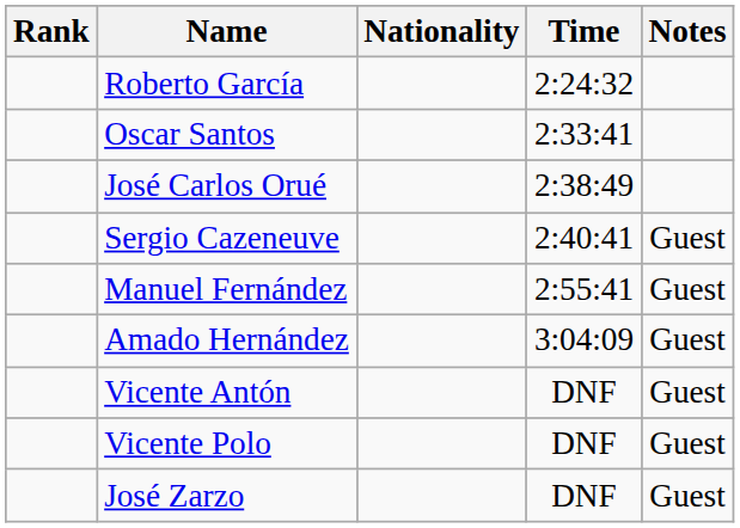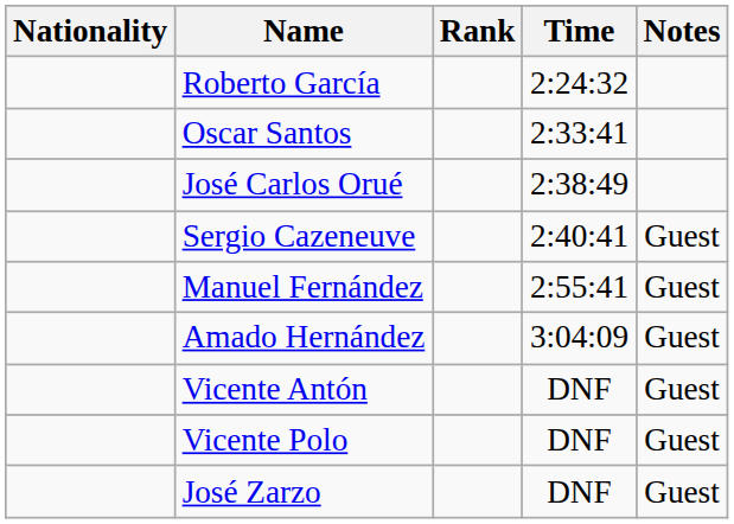columns swapped: Rank <-> Nationality
